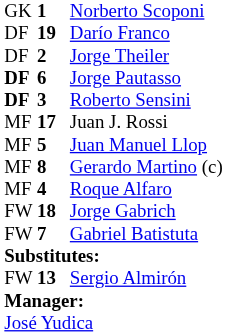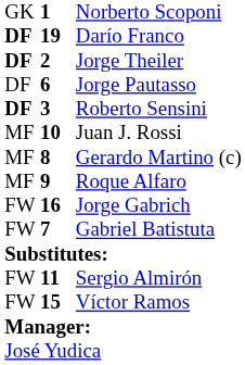Darío Franco | column 1: normal -> bold
Jorge Theiler | column 1: normal -> bold
Jorge Pautasso | column 1: bold -> normal
Juan J. Rossi | column 2: 17 -> 10
- row: MF | 5 | Juan Manuel Llop
Roque Alfaro | column 2: 4 -> 9
Jorge Gabrich | column 2: 18 -> 16
Sergio Almirón | column 2: 13 -> 11
+ row: FW | 15 | Víctor Ramos
